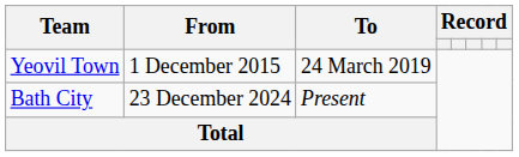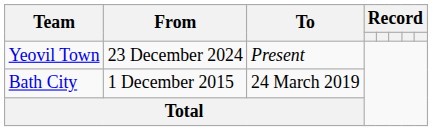Yeovil Town | From: 1 December 2015 -> 23 December 2024
Yeovil Town | To: 24 March 2019 -> Present
Bath City | From: 23 December 2024 -> 1 December 2015
Bath City | To: Present -> 24 March 2019
